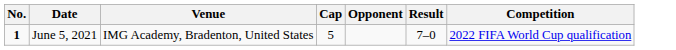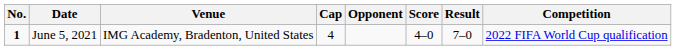+ column: Score | 4–0
June 5, 2021 | Cap: 5 -> 4
